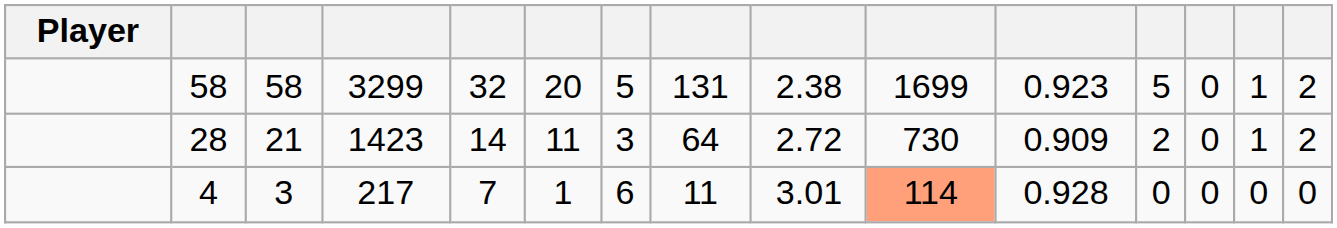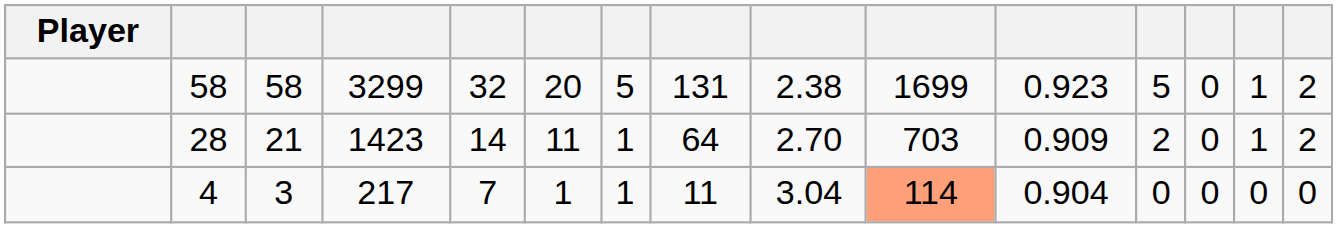28 | column 7: 3 -> 1
28 | column 9: 2.72 -> 2.70
28 | column 10: 730 -> 703
4 | column 7: 6 -> 1
4 | column 9: 3.01 -> 3.04
4 | column 11: 0.928 -> 0.904
